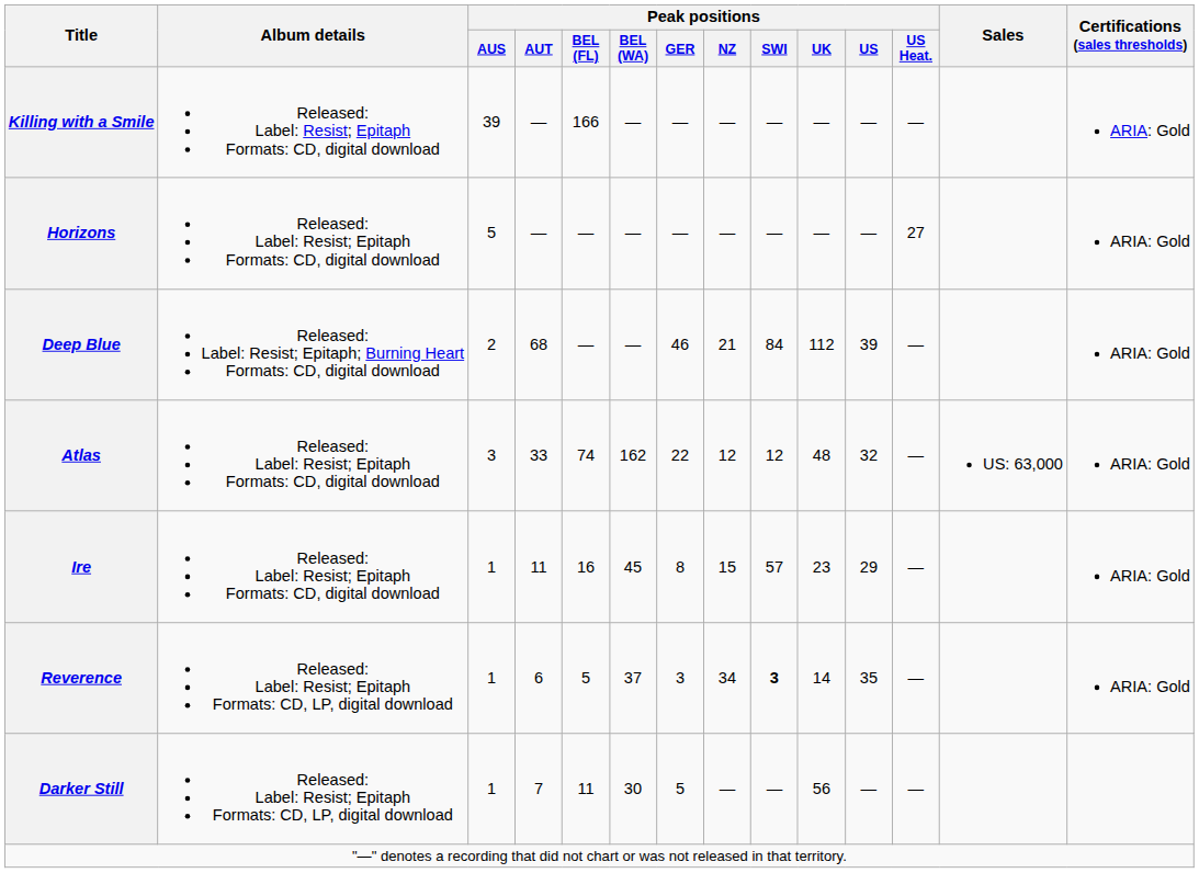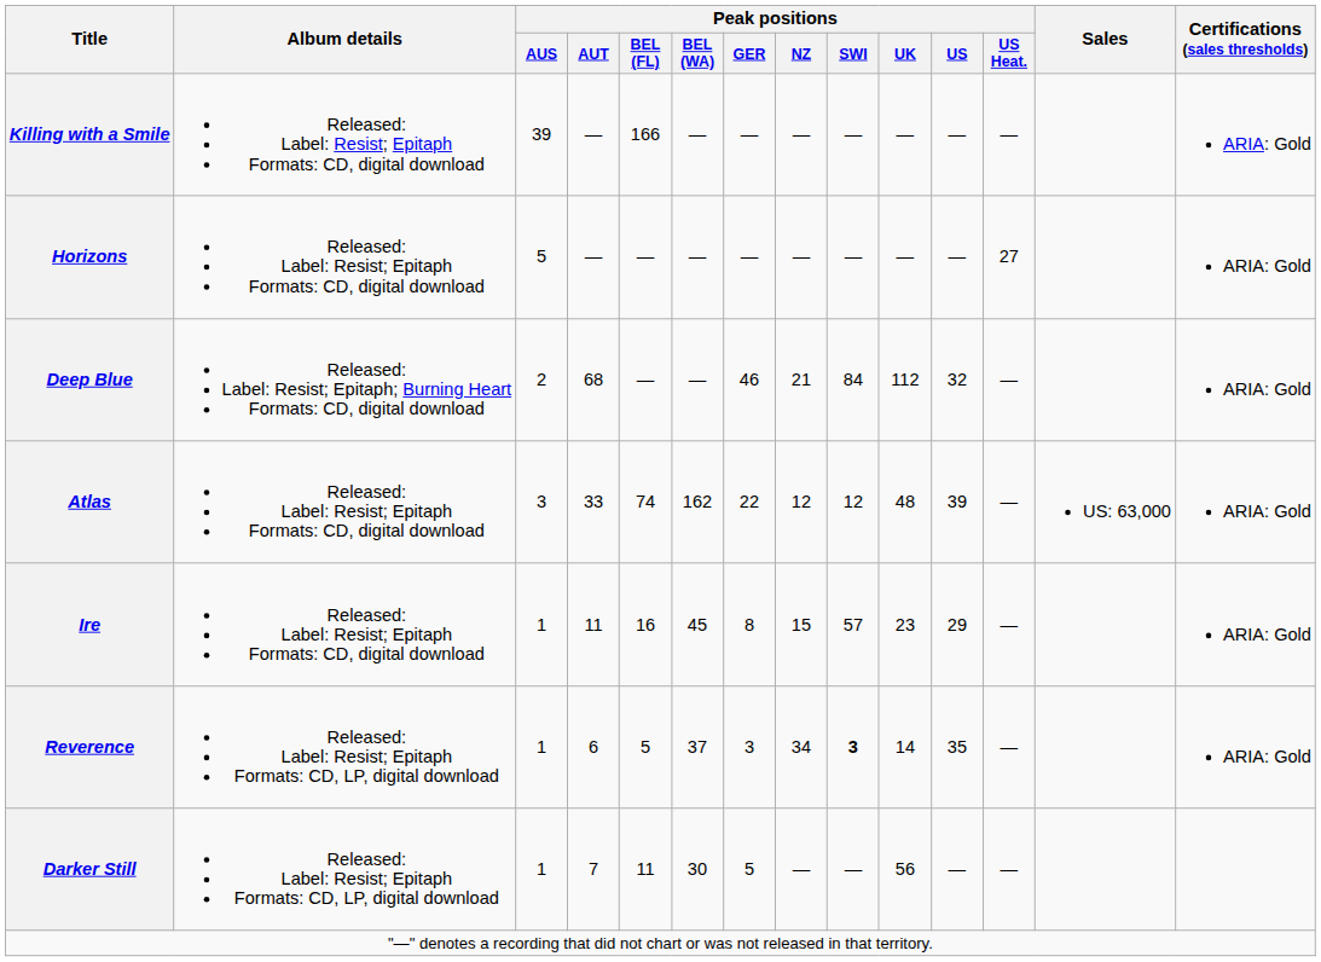Deep Blue | Peak positions / US: 39 -> 32
Atlas | Peak positions / US: 32 -> 39
